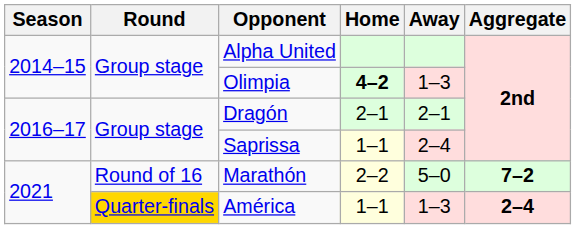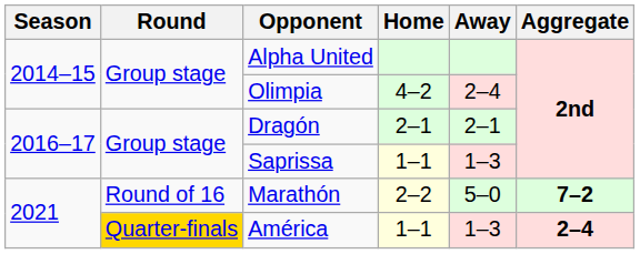Olimpia | Home: bold -> normal
Olimpia | Away: 1–3 -> 2–4
Saprissa | Away: 2–4 -> 1–3
